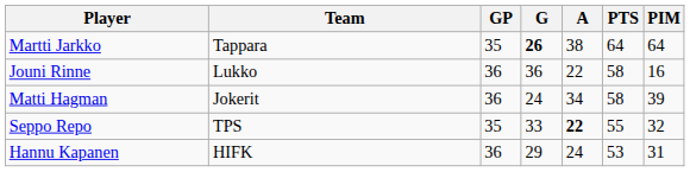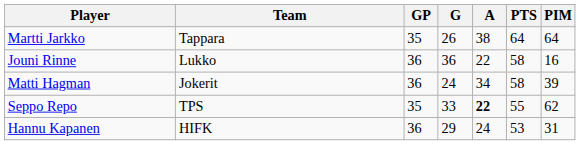Martti Jarkko | G: bold -> normal
Seppo Repo | PIM: 32 -> 62
